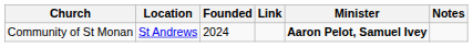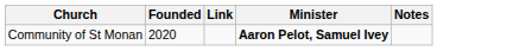- column: Location | St Andrews
Community of St Monan | Founded: 2024 -> 2020
